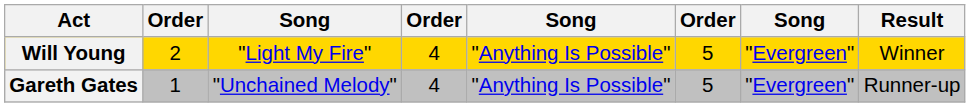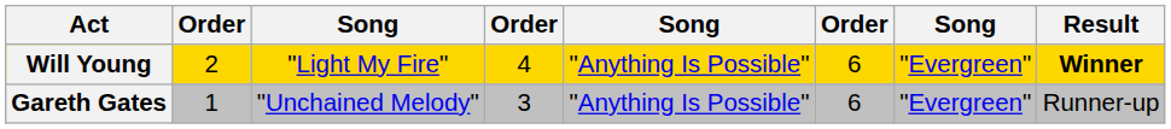Will Young | column 6: 5 -> 6
Will Young | Result: normal -> bold
Gareth Gates | column 4: 4 -> 3
Gareth Gates | column 6: 5 -> 6
